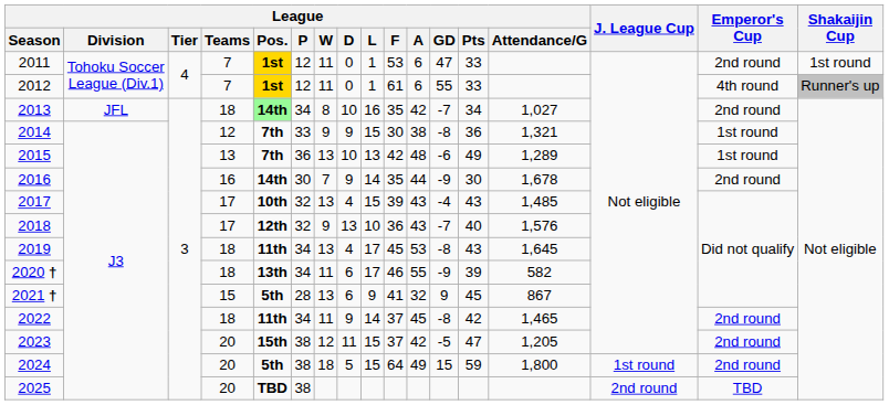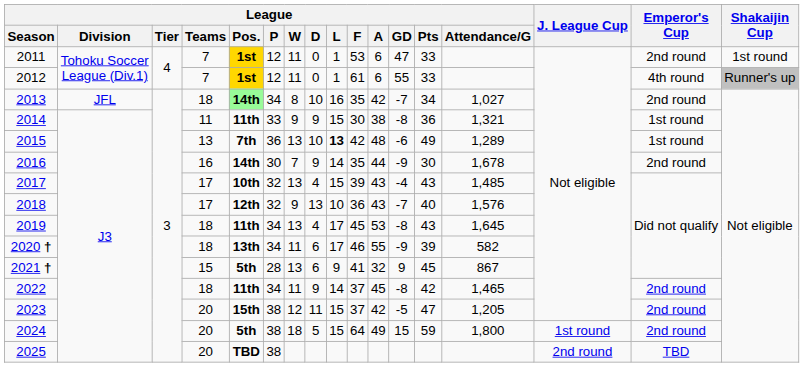2014 | League / Teams: 12 -> 11
2014 | League / Pos.: 7th -> 11th
2015 | League / L: normal -> bold
